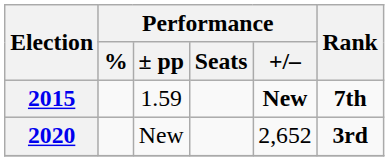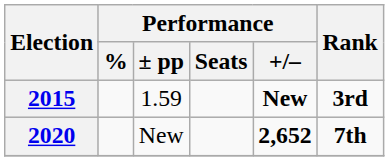2015 | Rank: 7th -> 3rd
2020 | Performance / +/–: normal -> bold
2020 | Rank: 3rd -> 7th
